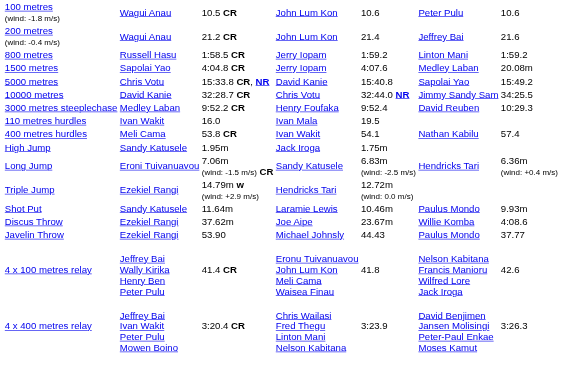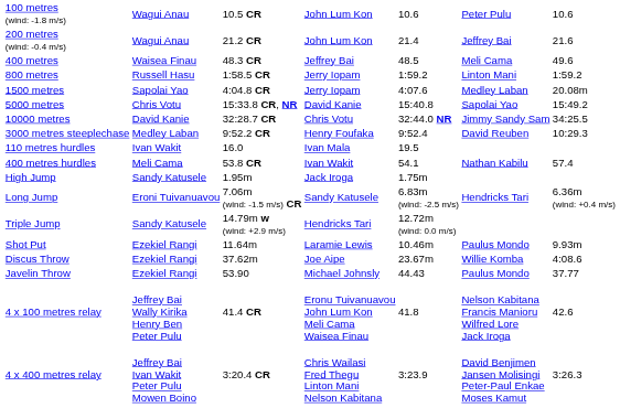+ row: 400 metres | Waisea Finau | 48.3 CR | Jeffrey Bai | 48.5 | Meli Cama | 49.6
Triple Jump | column 2: Ezekiel Rangi -> Sandy Katusele
Shot Put | column 2: Sandy Katusele -> Ezekiel Rangi
